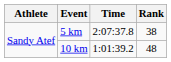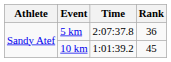5 km | Rank: 38 -> 36
10 km | Rank: 48 -> 45
